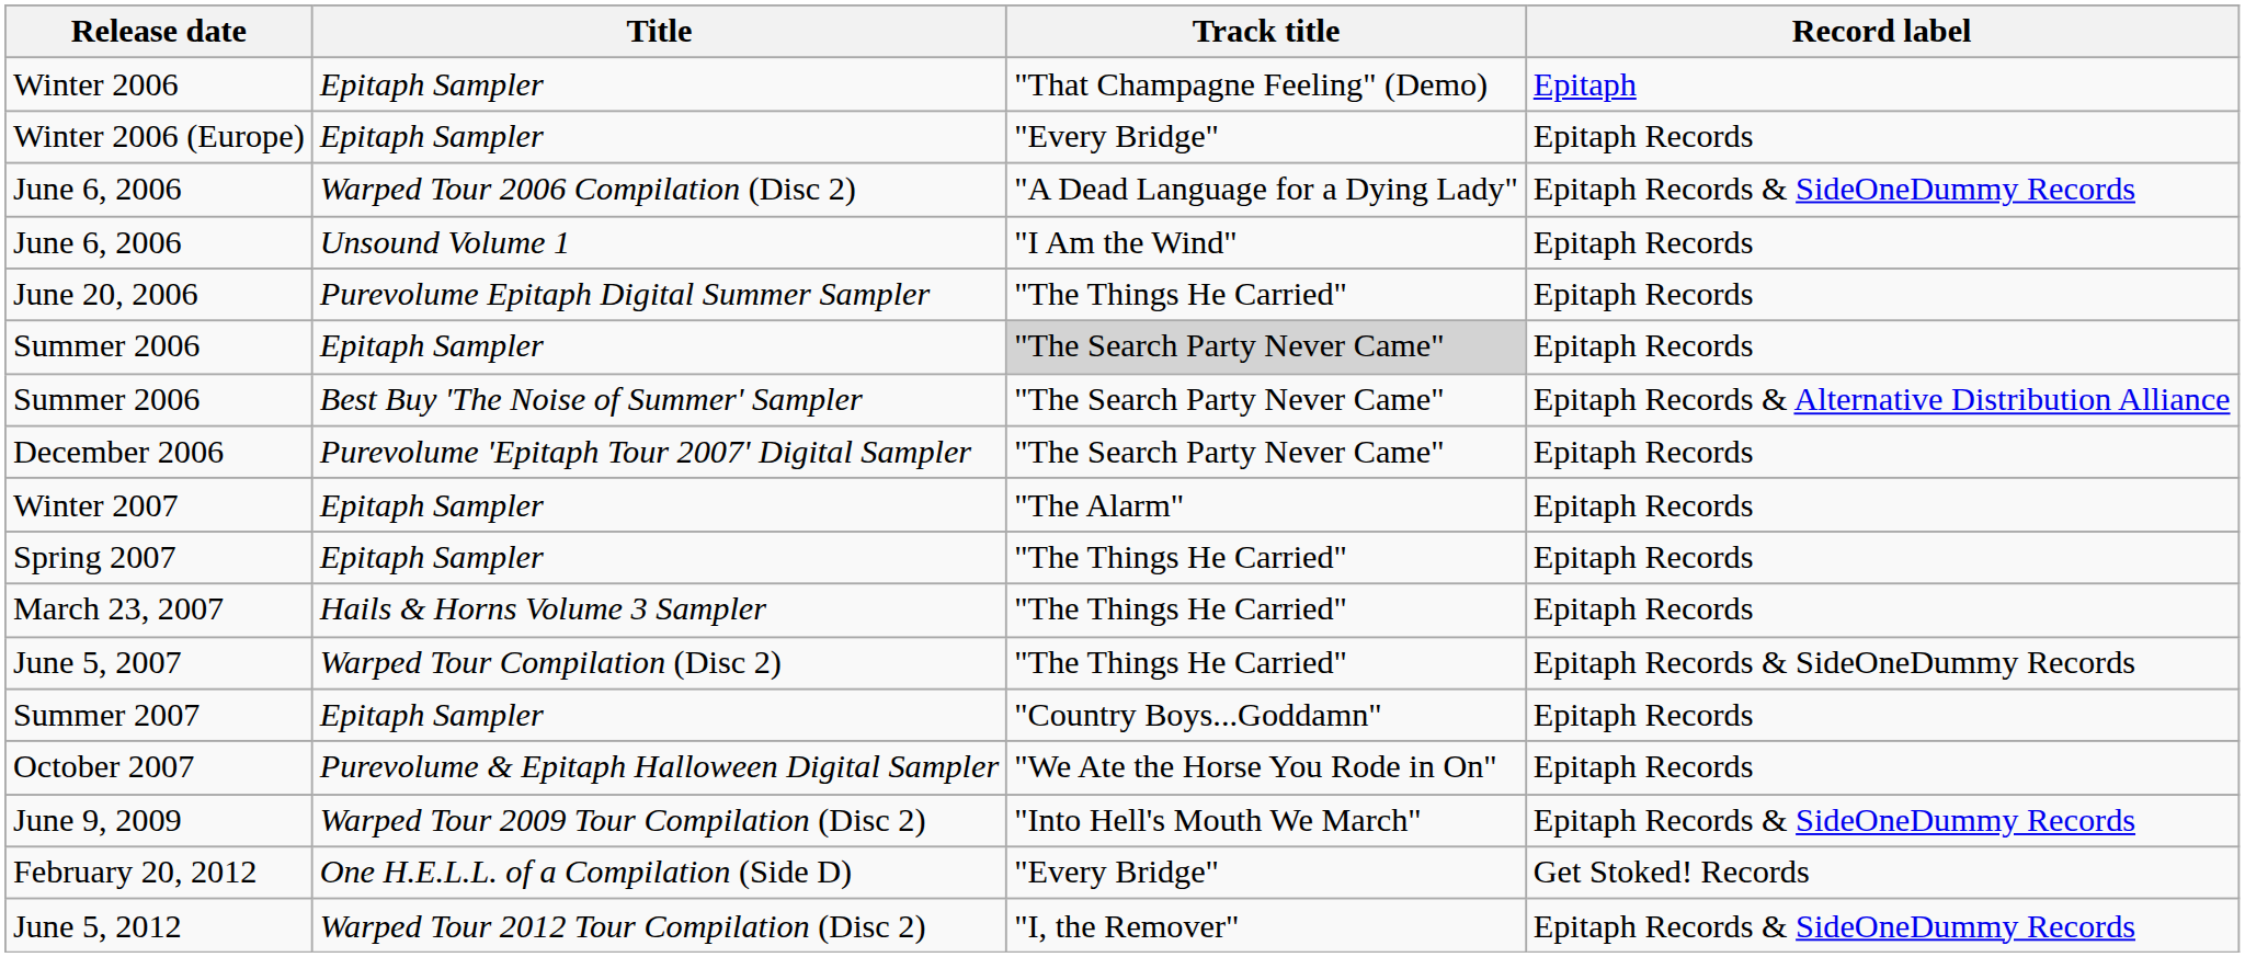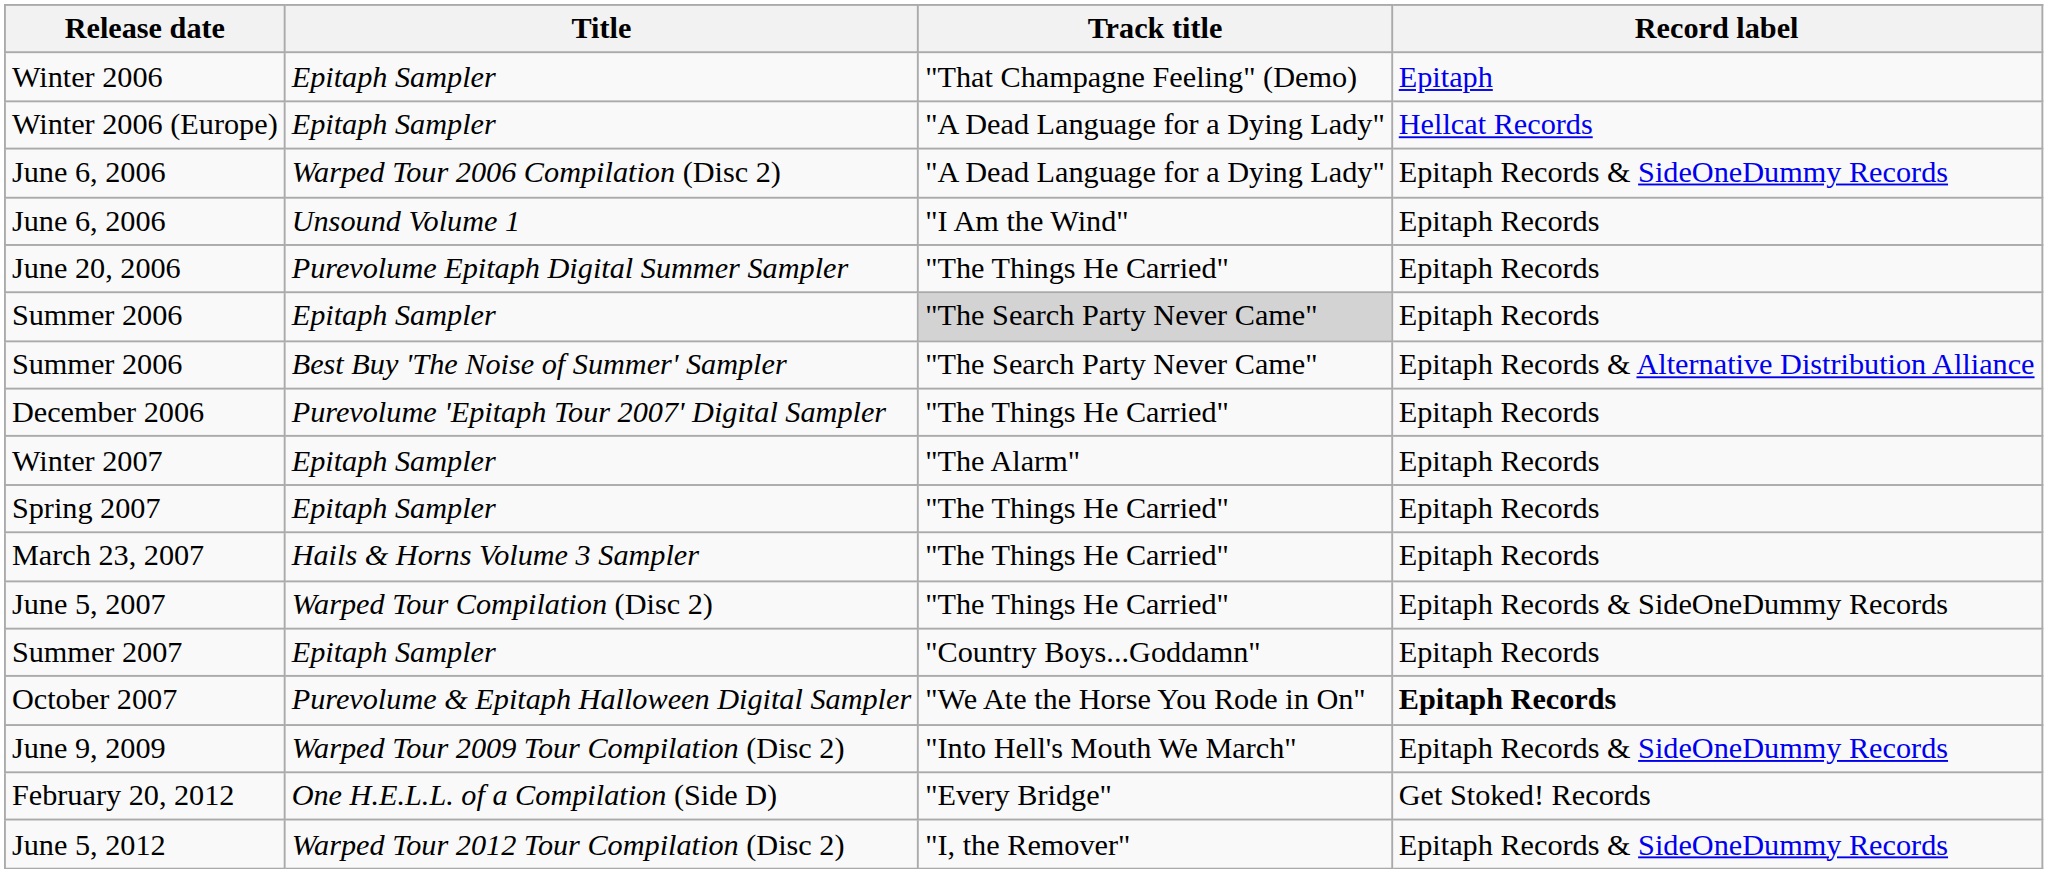Winter 2006 (Europe) | Track title: "Every Bridge" -> "A Dead Language for a Dying Lady"
Winter 2006 (Europe) | Record label: Epitaph Records -> Hellcat Records
December 2006 | Track title: "The Search Party Never Came" -> "The Things He Carried"
October 2007 | Record label: normal -> bold
